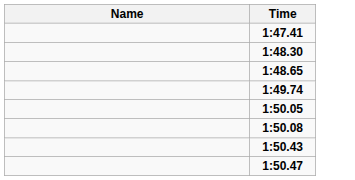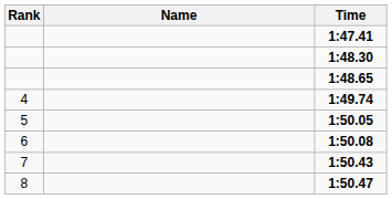+ column: Rank | 4 | 5 | 6 | 7 | 8
